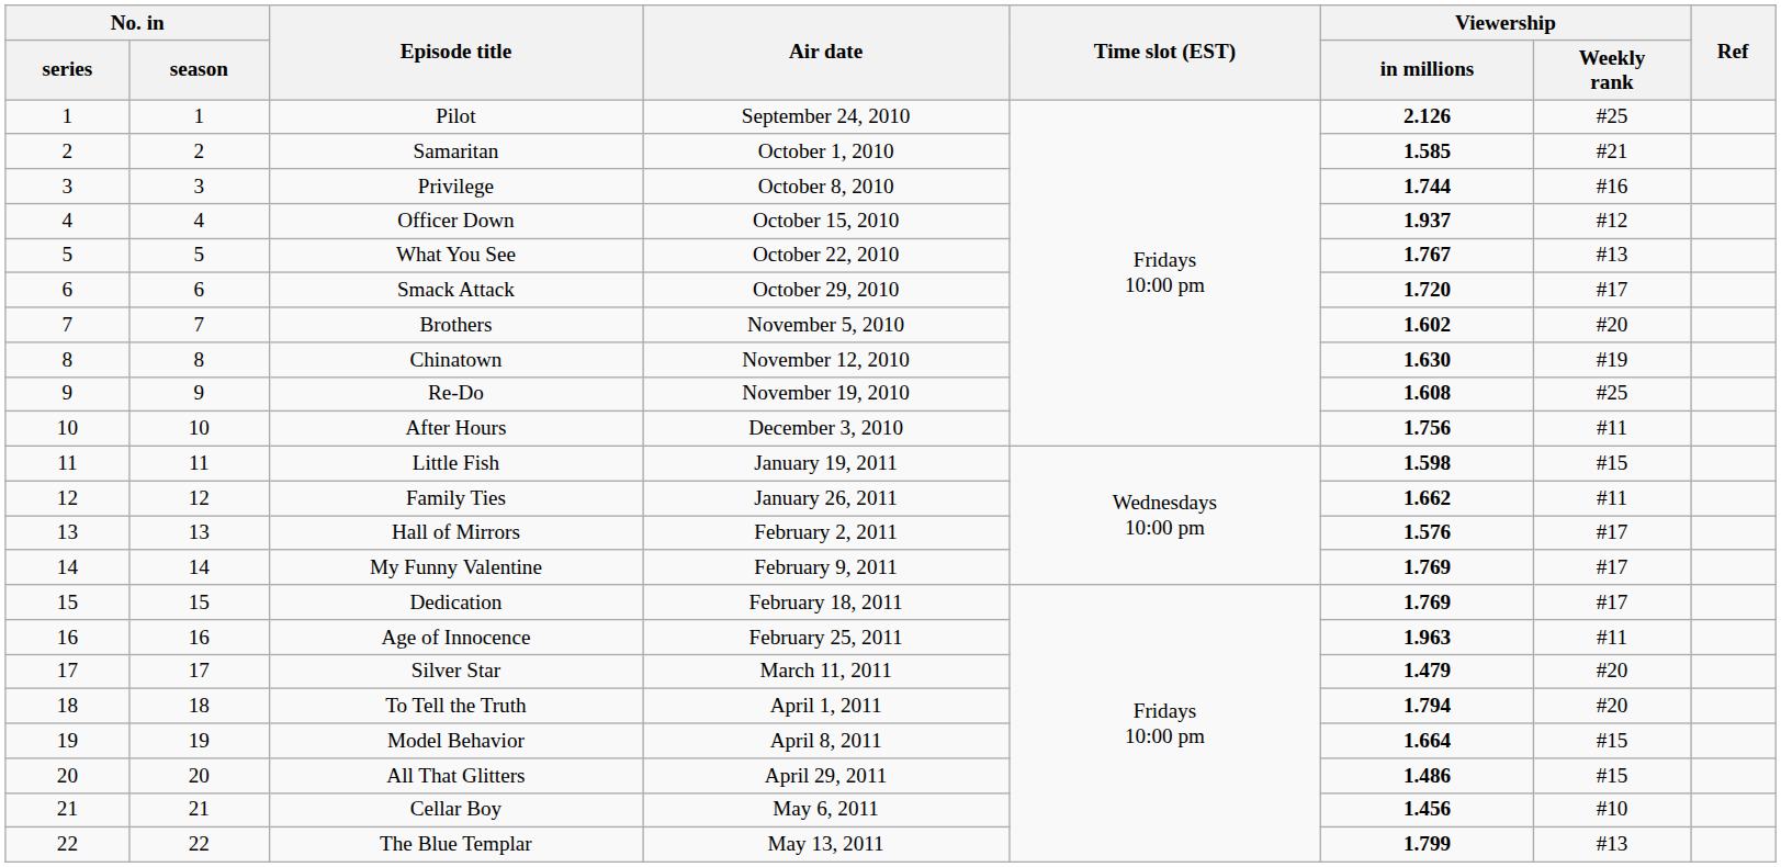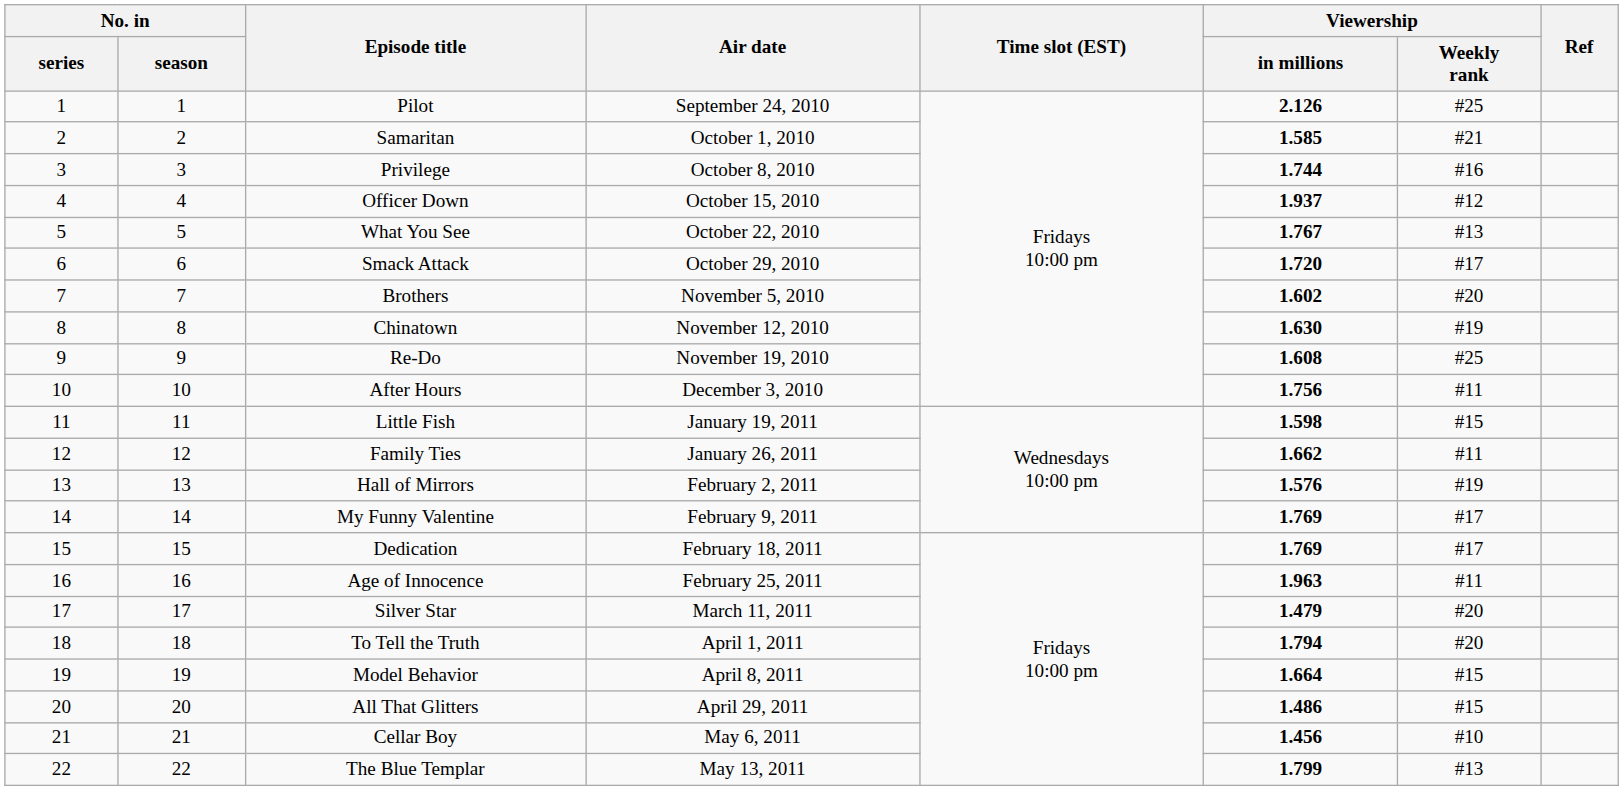Hall of Mirrors | Viewership / Weekly rank: #17 -> #19
